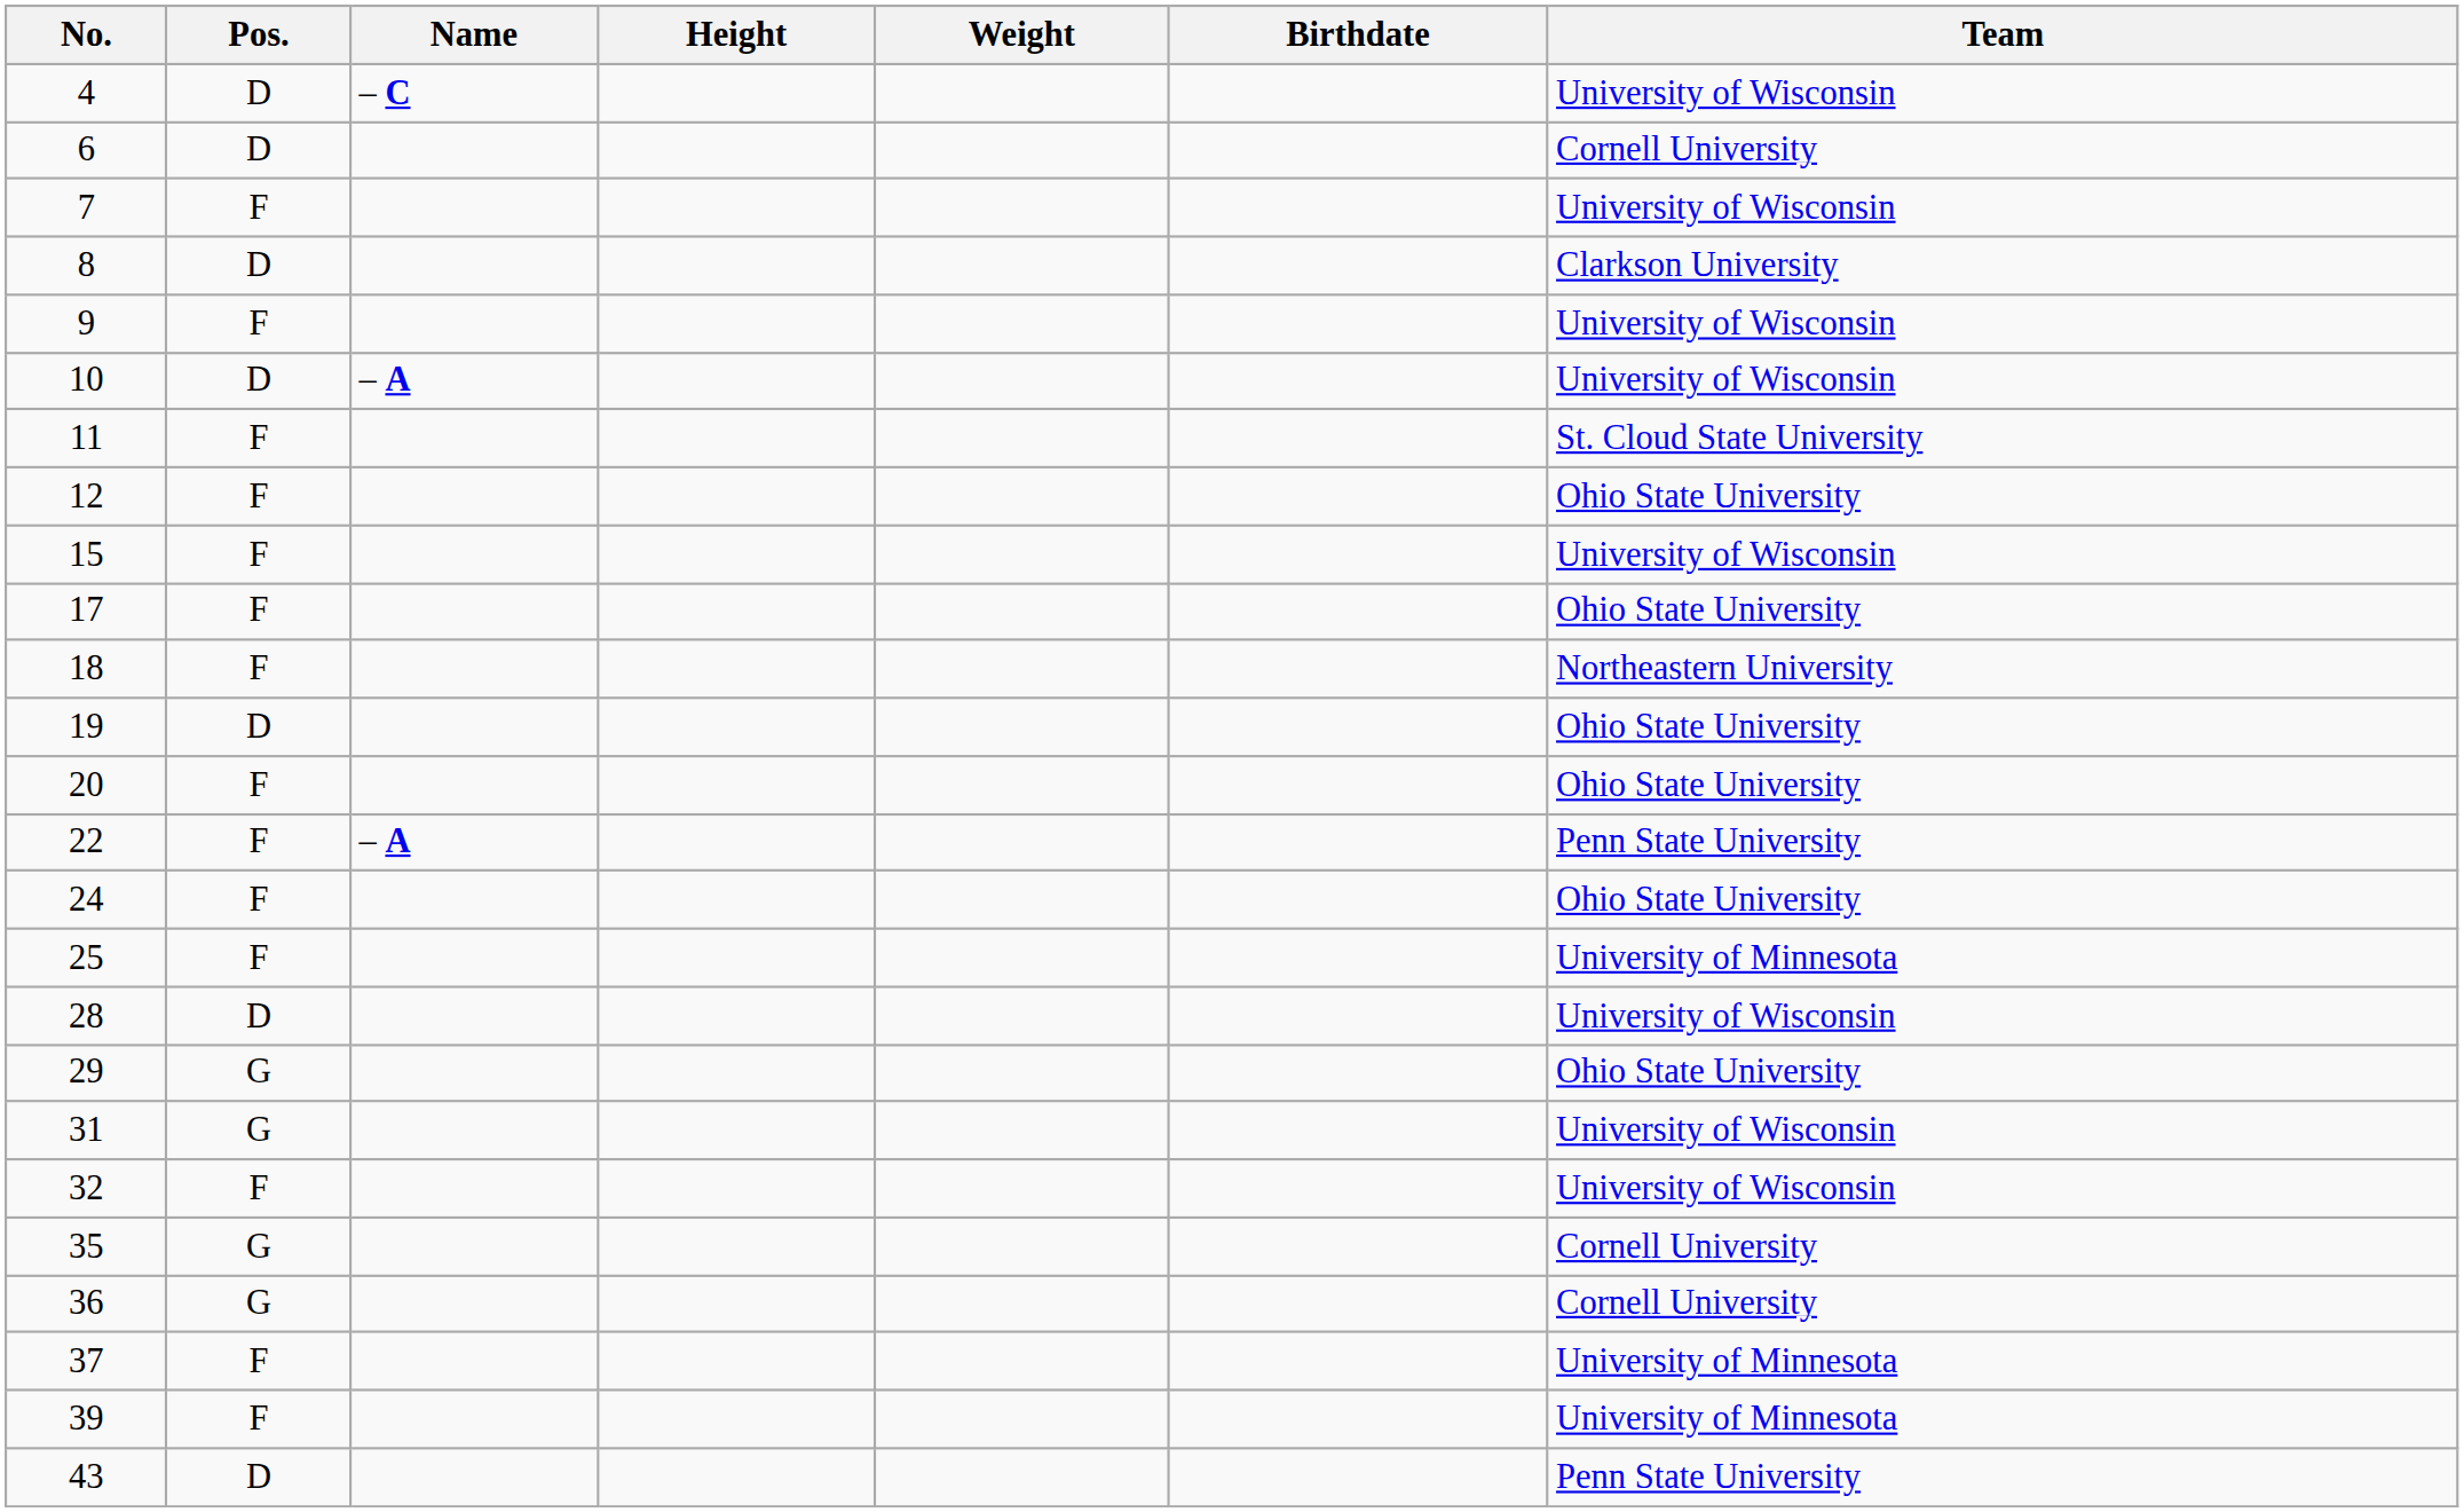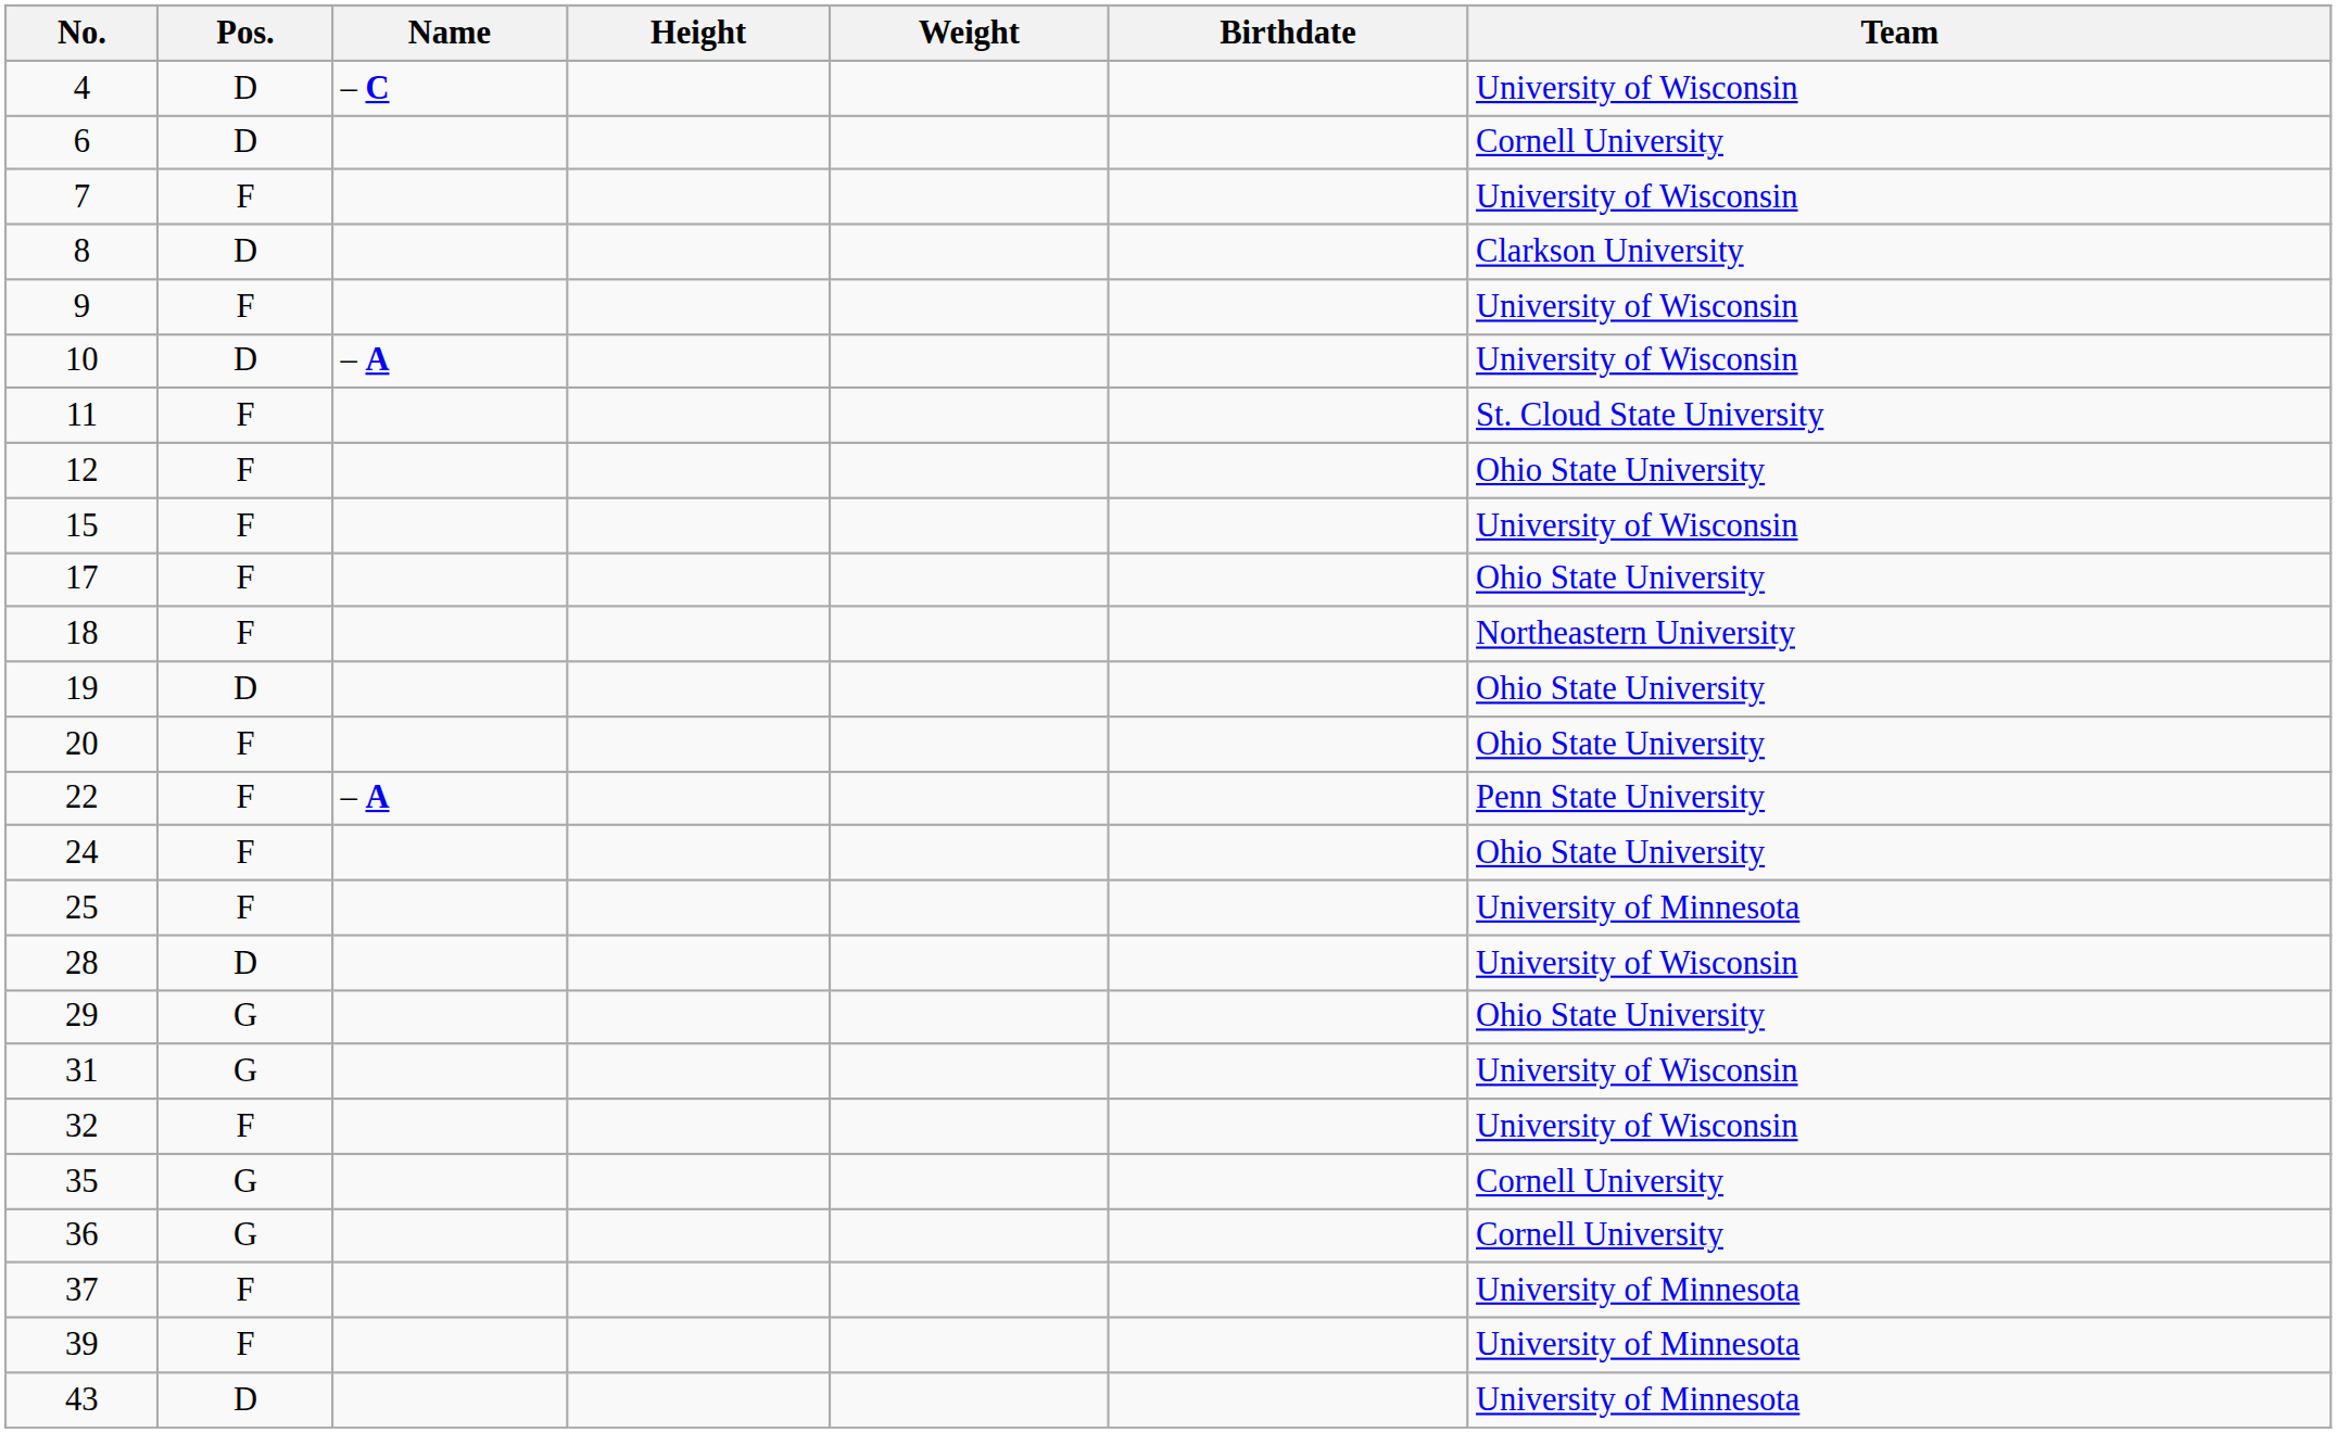43 | Team: Penn State University -> University of Minnesota
